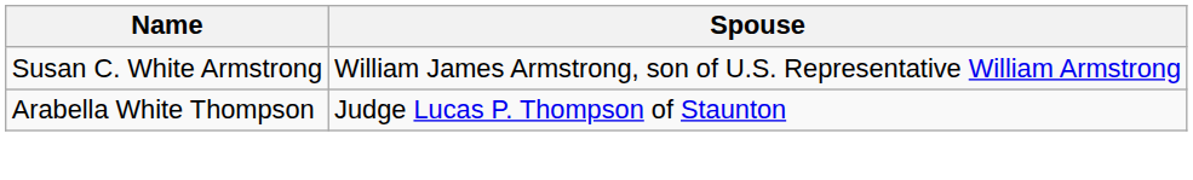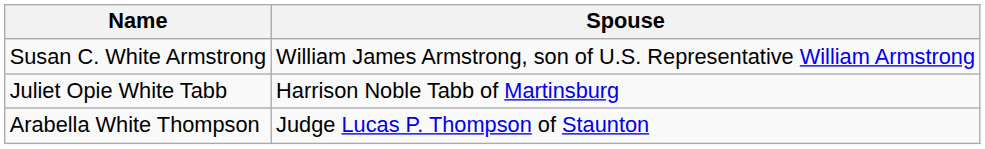+ row: Juliet Opie White Tabb | Harrison Noble Tabb of Martinsburg
